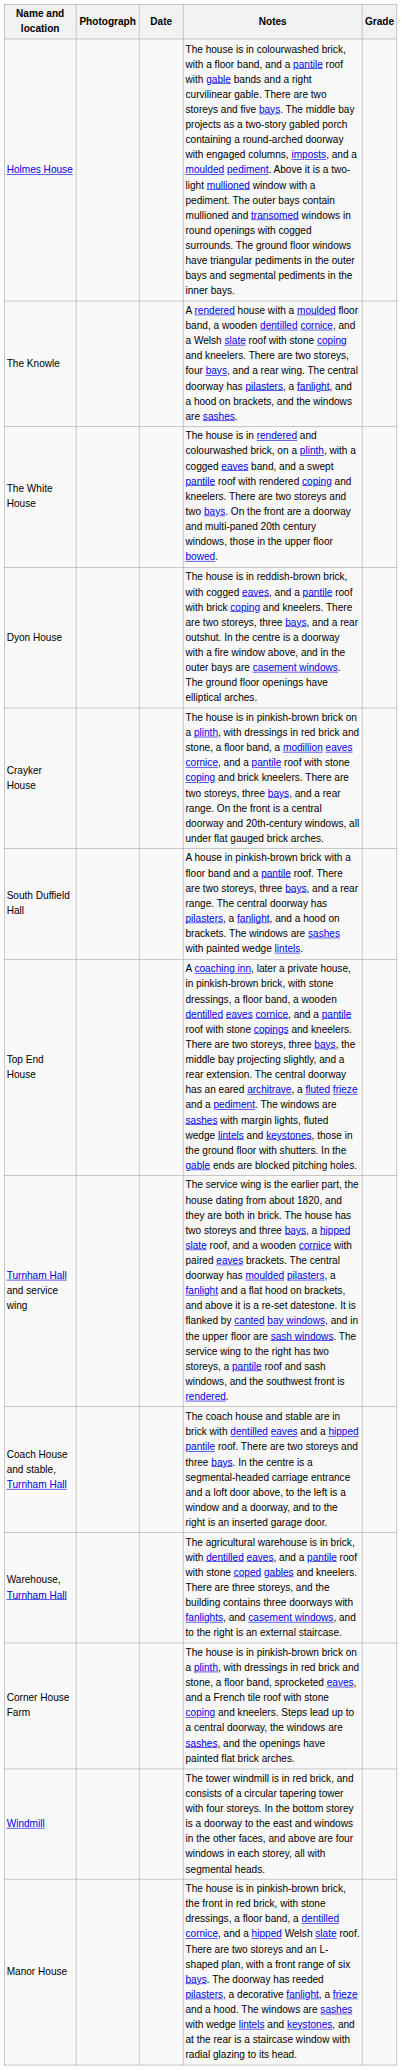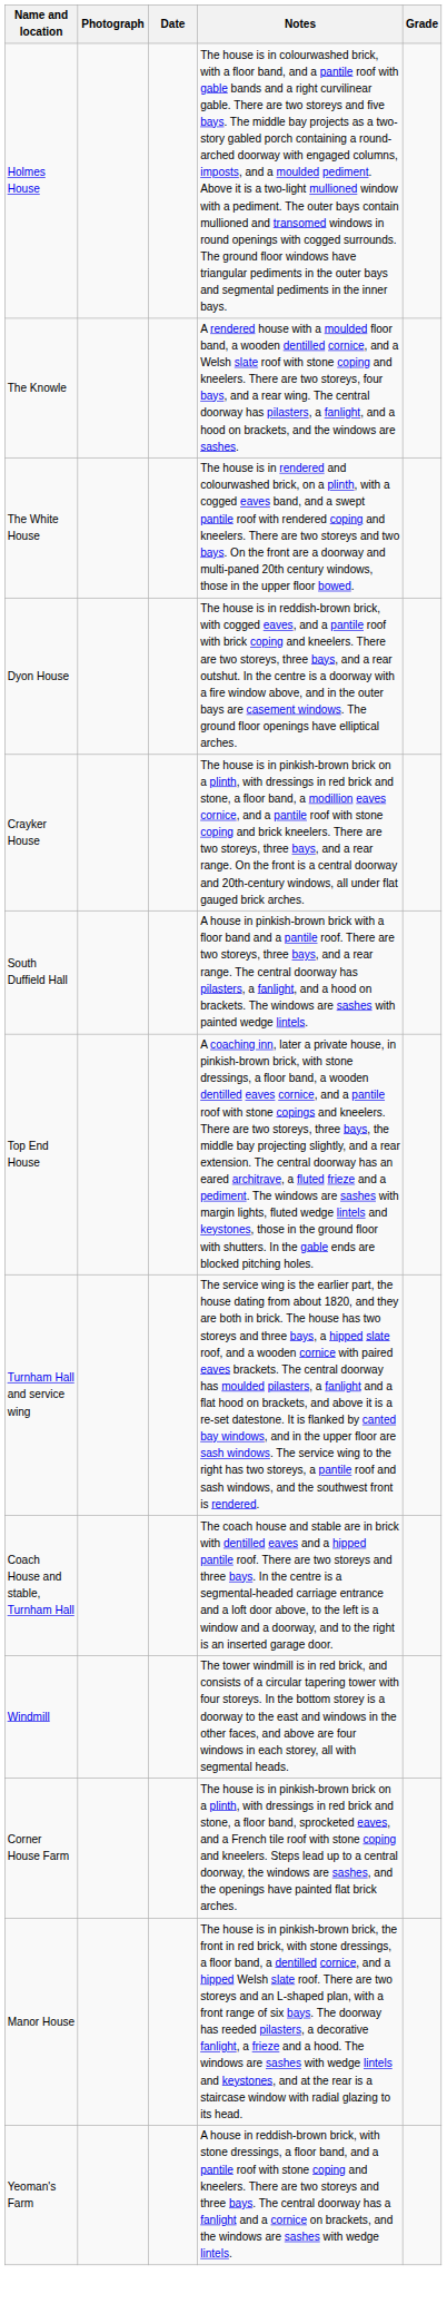- row: Warehouse, Turnham Hall | The agricultural warehouse is in brick, with dentilled eaves, and a pantile roof with stone coped gables and kneelers. There are three storeys, and the building contains three doorways with fanlights, and casement windows, and to the right is an external staircase.
rows swapped: Windmill <-> Corner House Farm
+ row: Yeoman's Farm | A house in reddish-brown brick, with stone dressings, a floor band, and a pantile roof with stone coping and kneelers. There are two storeys and three bays. The central doorway has a fanlight and a cornice on brackets, and the windows are sashes with wedge lintels.
